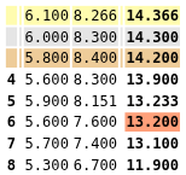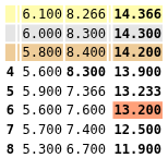4 | column 4: normal -> bold
5 | column 4: 8.151 -> 7.366
7 | column 6: 13.100 -> 12.500
